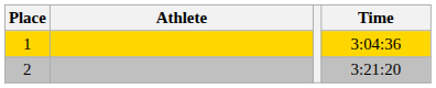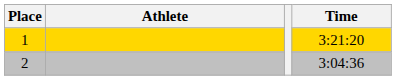1 | Time: 3:04:36 -> 3:21:20
2 | Time: 3:21:20 -> 3:04:36
